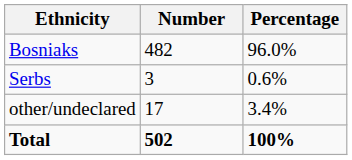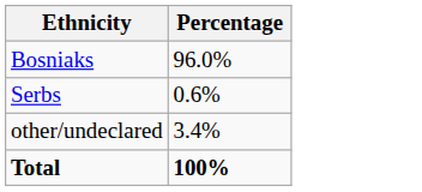- column: Number | 482 | 3 | 17 | 502
